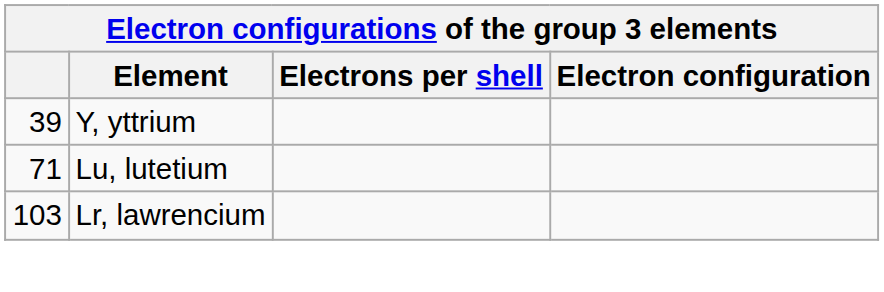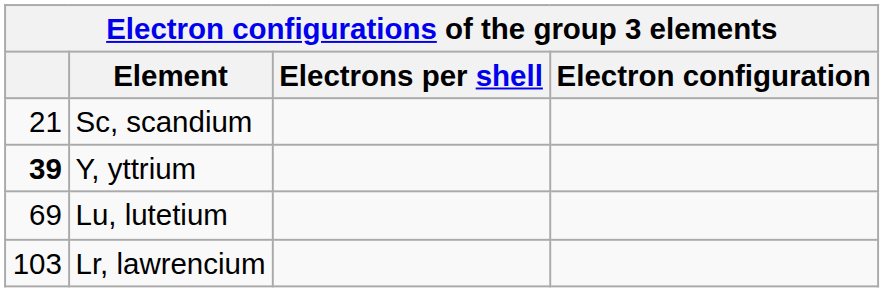+ row: 21 | Sc, scandium
Y, yttrium | column 1: normal -> bold
Lu, lutetium | column 1: 71 -> 69
